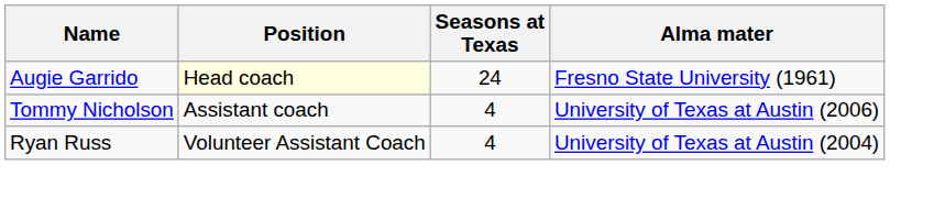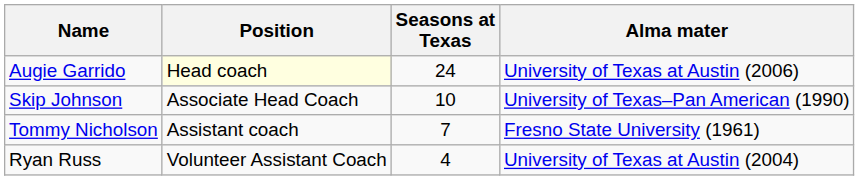Augie Garrido | Alma mater: Fresno State University (1961) -> University of Texas at Austin (2006)
+ row: Skip Johnson | Associate Head Coach | 10 | University of Texas–Pan American (1990)
Tommy Nicholson | Seasons at Texas: 4 -> 7
Tommy Nicholson | Alma mater: University of Texas at Austin (2006) -> Fresno State University (1961)
